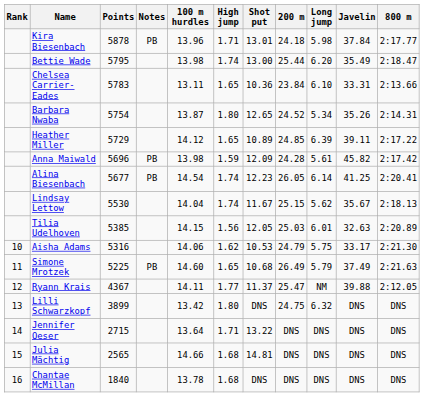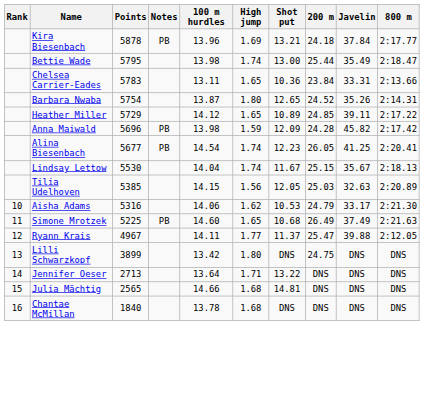- column: Long jump | 5.98 | 6.20 | 6.10 | 5.34 | 6.39 | 5.61 | 6.14 | 5.62 | 6.01 | 5.75 | 5.79 | NM | 6.32 | DNS | DNS | DNS
Kira Biesenbach | High jump: 1.71 -> 1.69
Kira Biesenbach | Shot put: 13.01 -> 13.21
Ryann Krais | Points: 4367 -> 4967
Jennifer Oeser | Points: 2715 -> 2713
